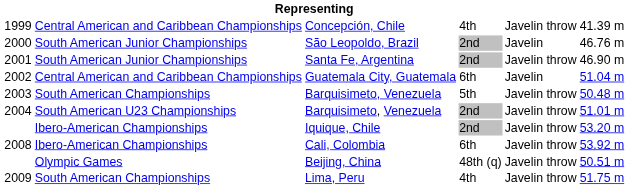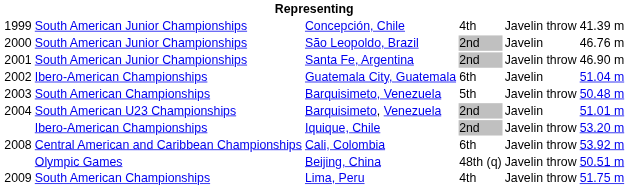Concepción, Chile | column 2: Central American and Caribbean Championships -> South American Junior Championships
Guatemala City, Guatemala | column 2: Central American and Caribbean Championships -> Ibero-American Championships
2004 / Barquisimeto, Venezuela | column 5: Javelin throw -> Javelin
Cali, Colombia | column 2: Ibero-American Championships -> Central American and Caribbean Championships
